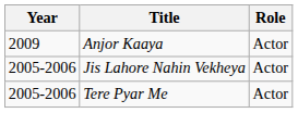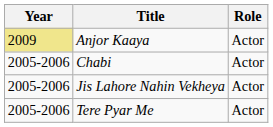Anjor Kaaya | Year: no background -> khaki background
+ row: 2005-2006 | Chabi | Actor
